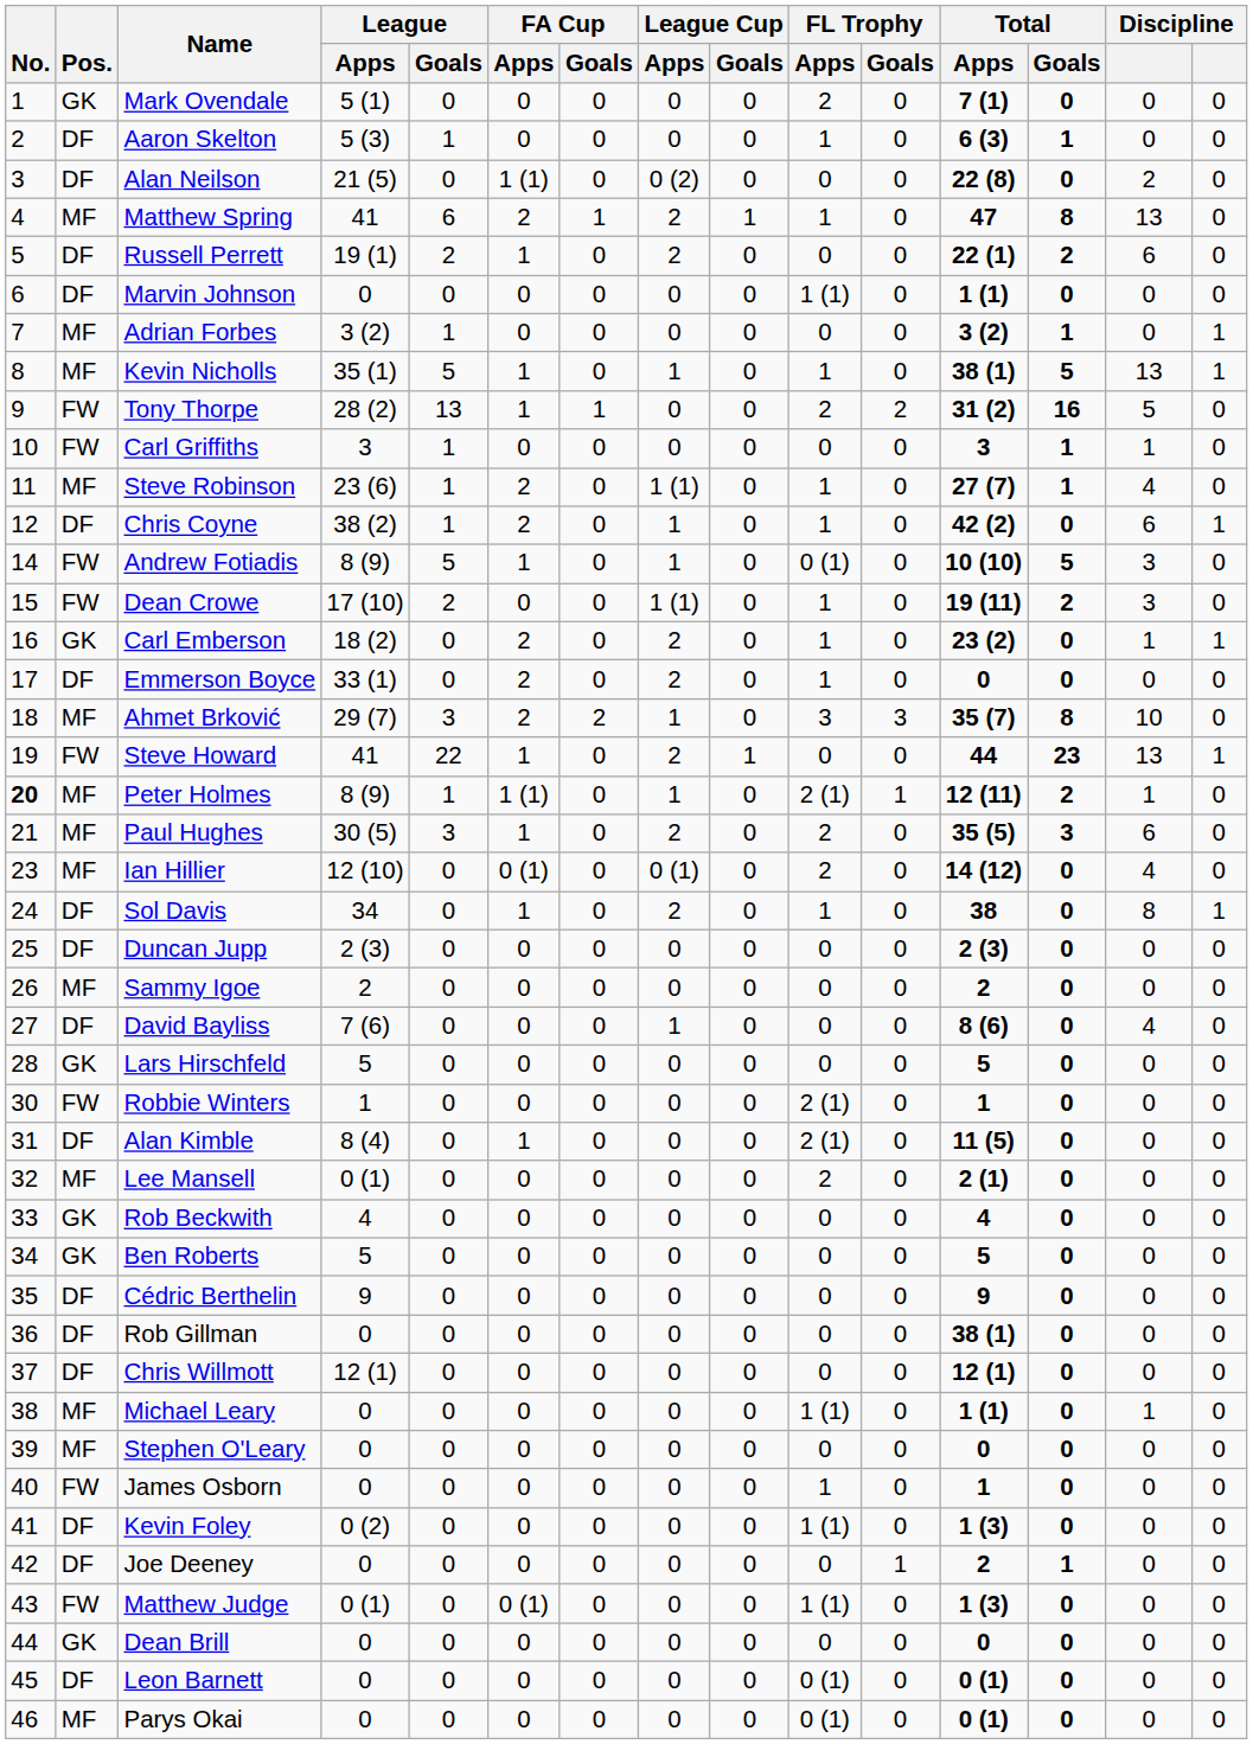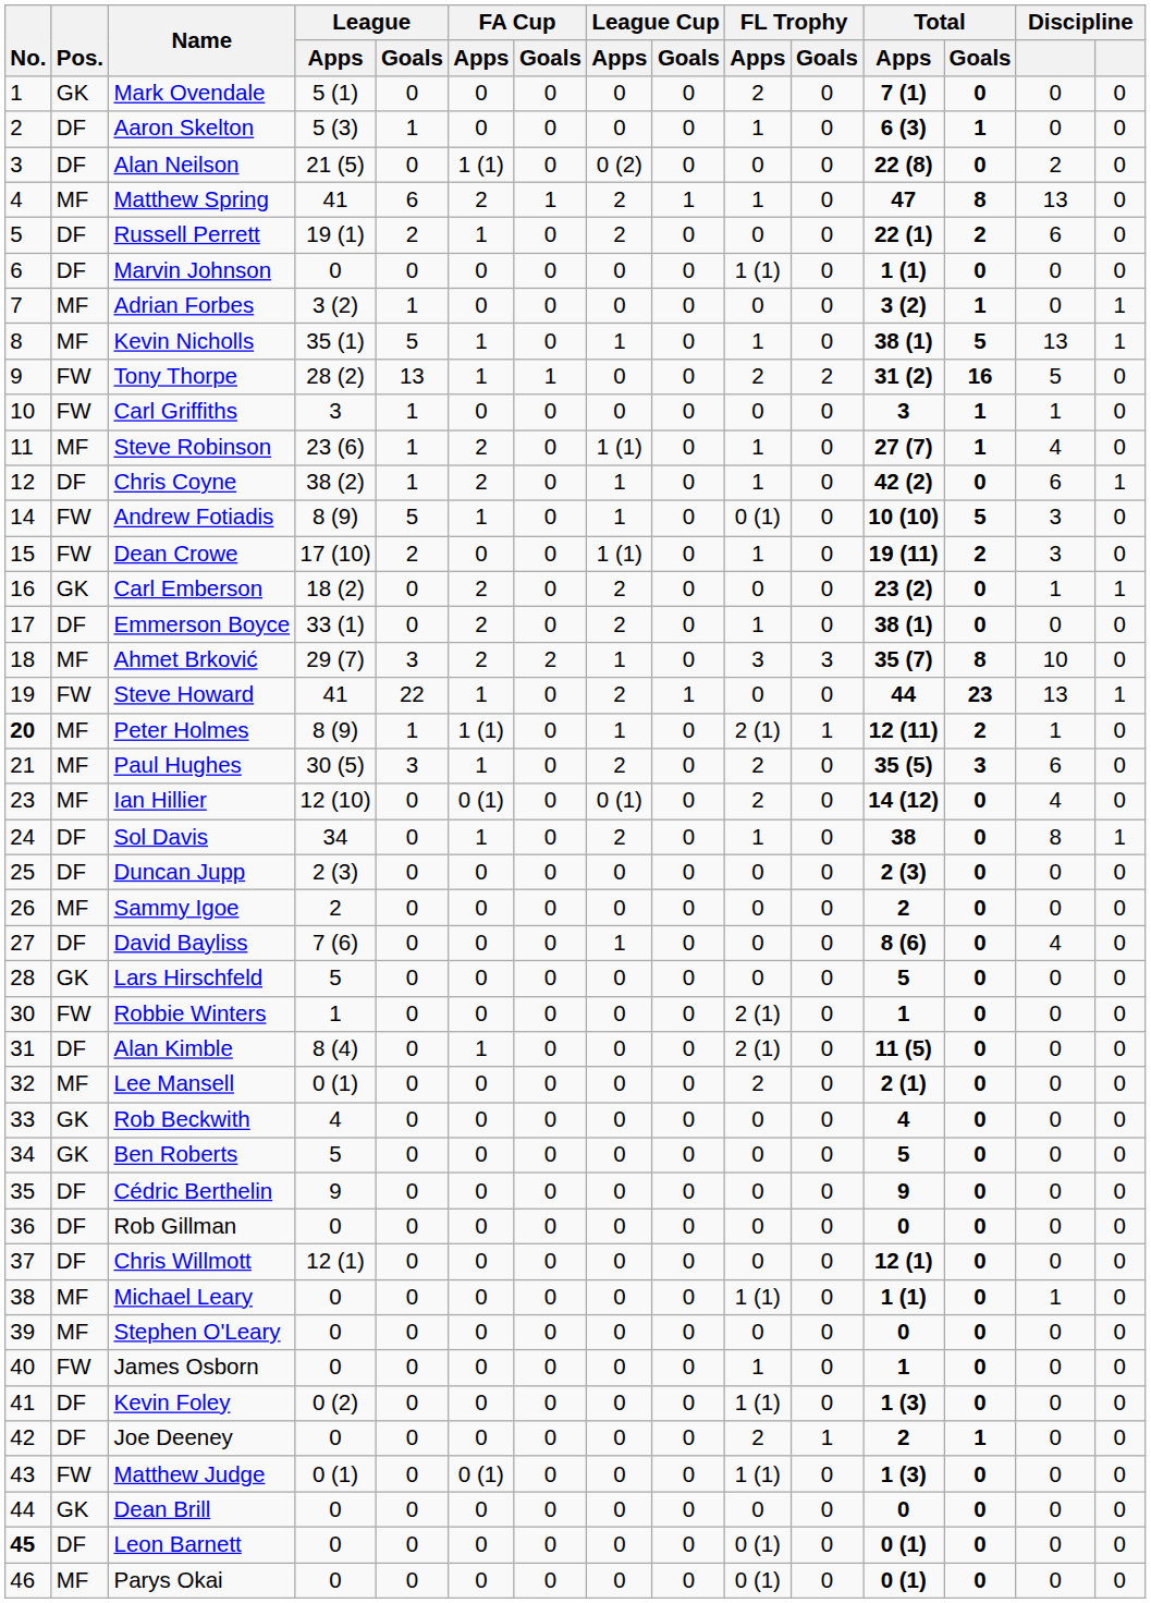Carl Emberson | FL Trophy / Apps: 1 -> 0
Emmerson Boyce | Total / Apps: 0 -> 38 (1)
Rob Gillman | Total / Apps: 38 (1) -> 0
Joe Deeney | FL Trophy / Apps: 0 -> 2
Leon Barnett | No.: normal -> bold
